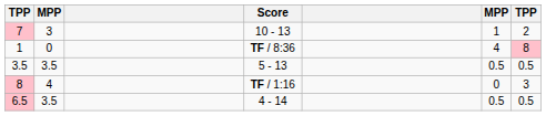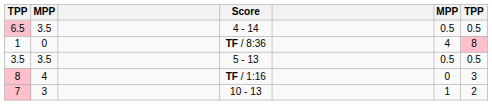rows swapped: 6.5 <-> 7
